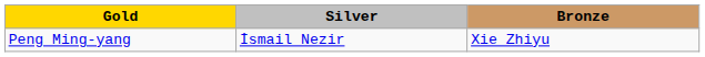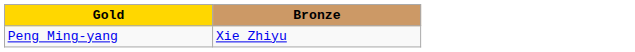- column: Silver | İsmail Nezir
